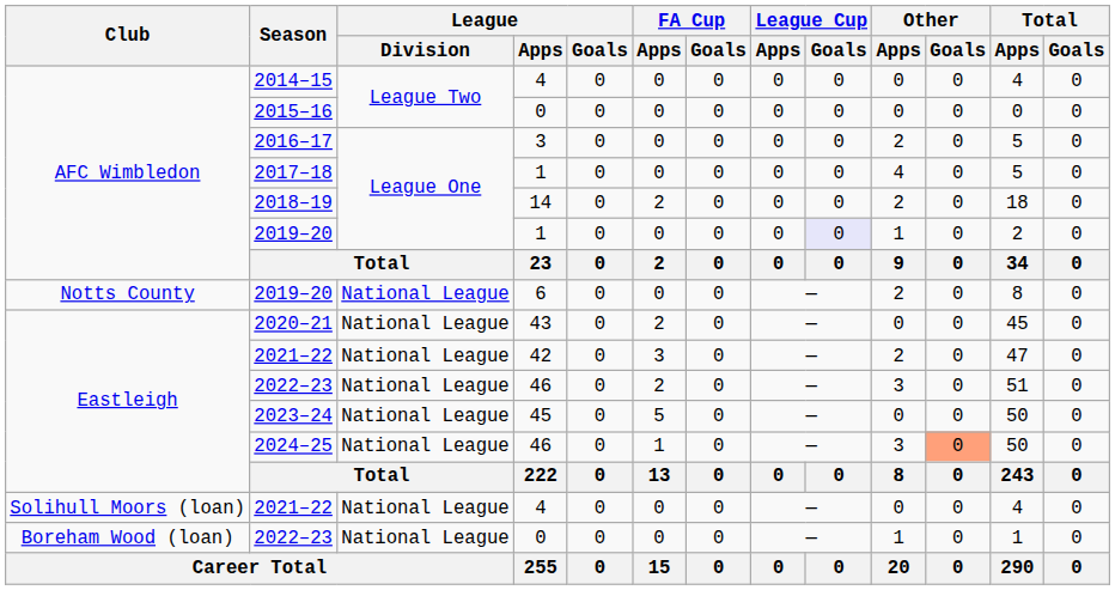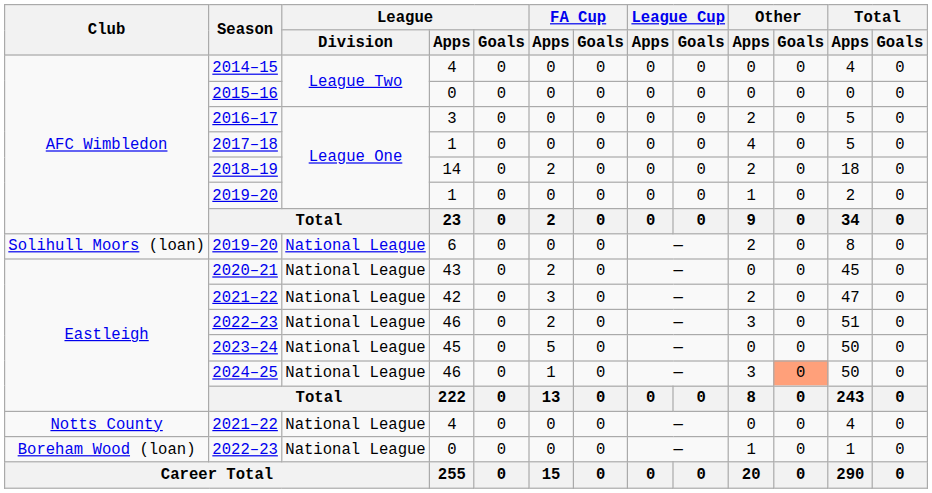2019–20 / 1 | League Cup / Goals: lavender background -> no background
2019–20 / 6 | Club: Notts County -> Solihull Moors (loan)
2021–22 / 4 | Club: Solihull Moors (loan) -> Notts County
